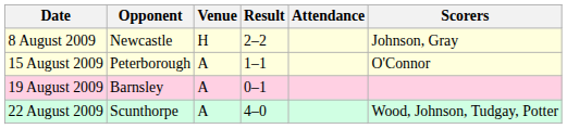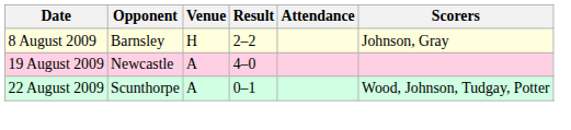8 August 2009 | Opponent: Newcastle -> Barnsley
- row: 15 August 2009 | Peterborough | A | 1–1 | O'Connor
19 August 2009 | Opponent: Barnsley -> Newcastle
19 August 2009 | Result: 0–1 -> 4–0
22 August 2009 | Result: 4–0 -> 0–1
